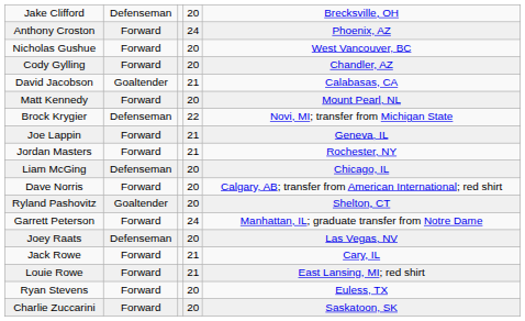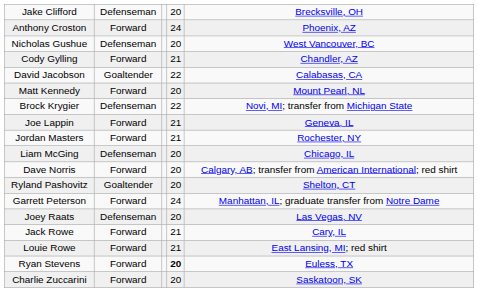Nicholas Gushue | column 2: Forward -> Defenseman
Cody Gylling | column 4: 20 -> 21
David Jacobson | column 4: 21 -> 22
Ryan Stevens | column 4: normal -> bold
